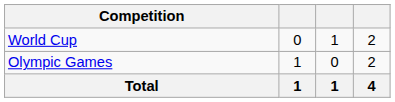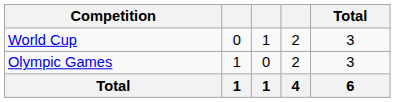+ column: Total | 3 | 3 | 6
